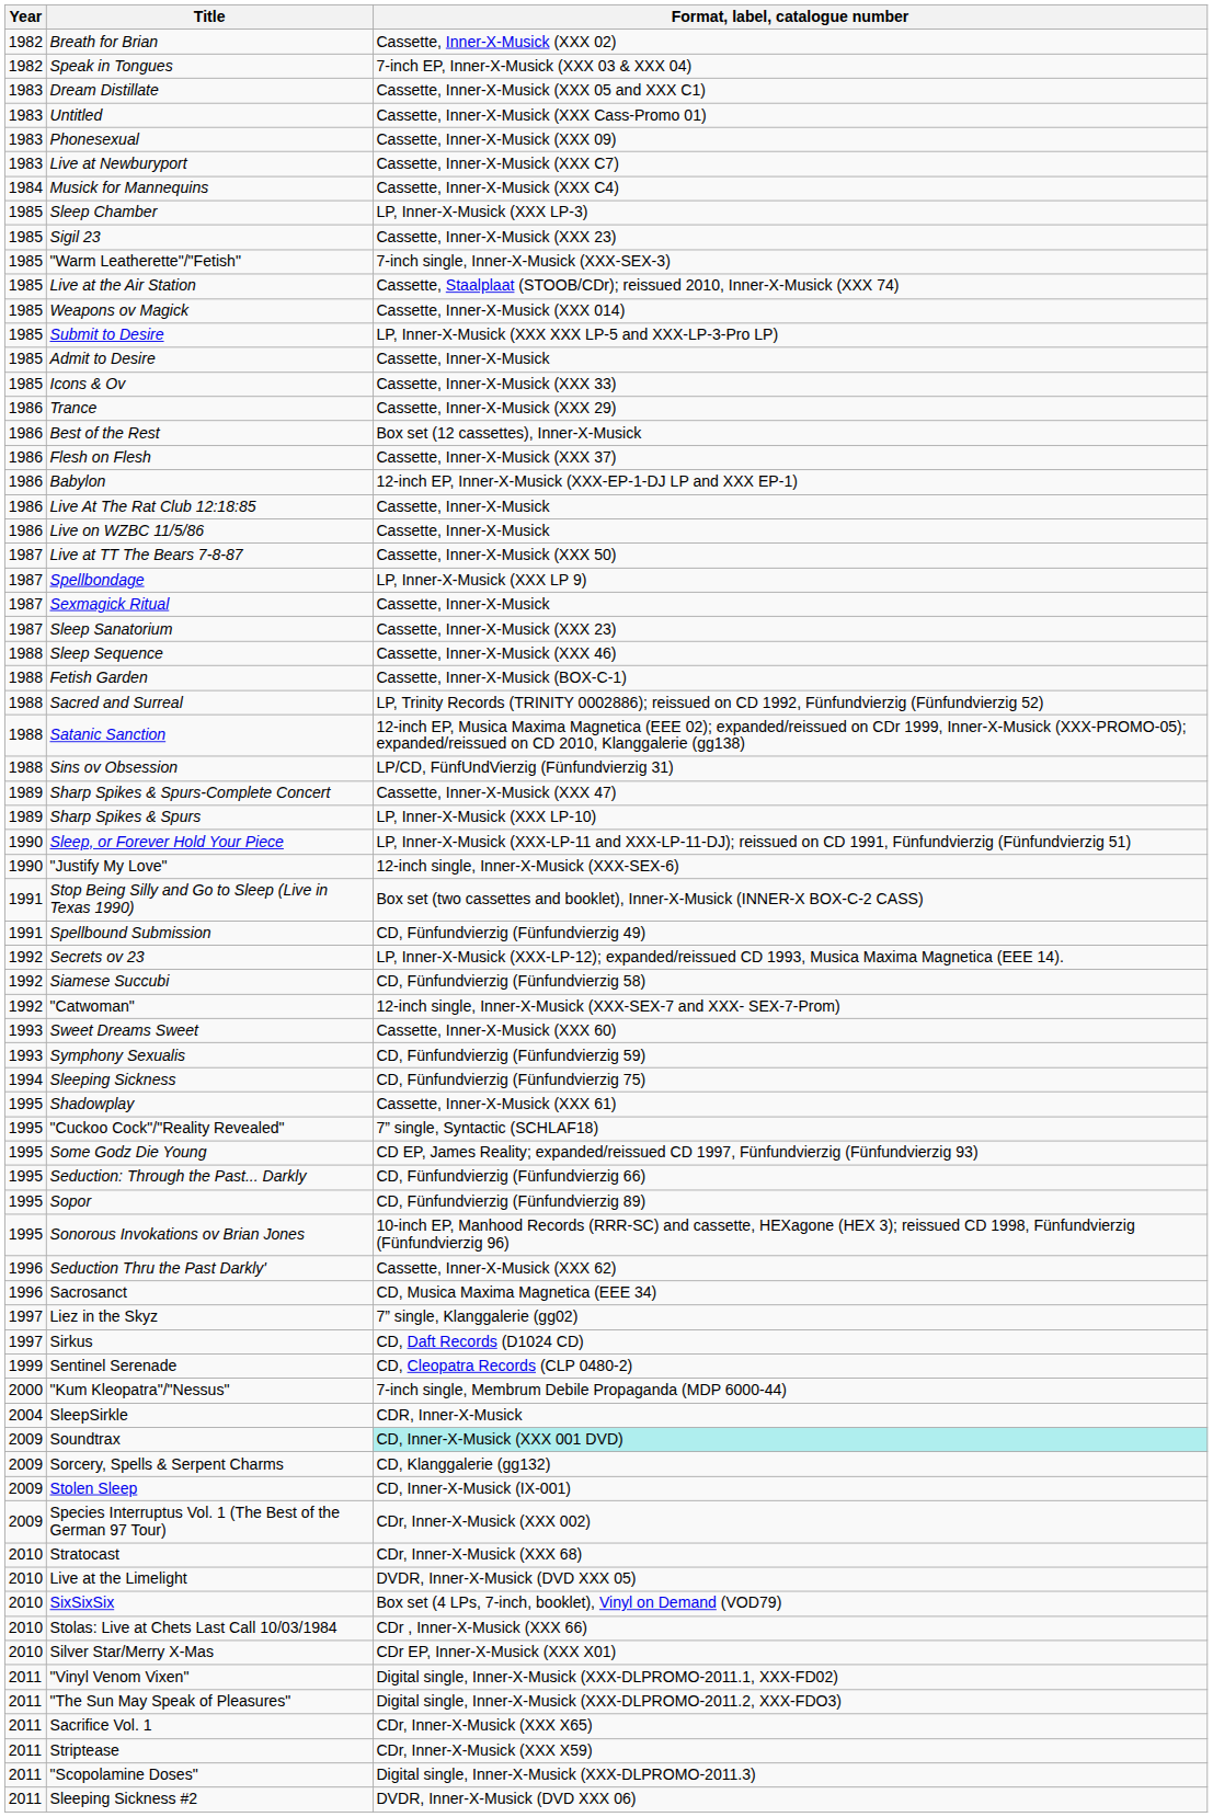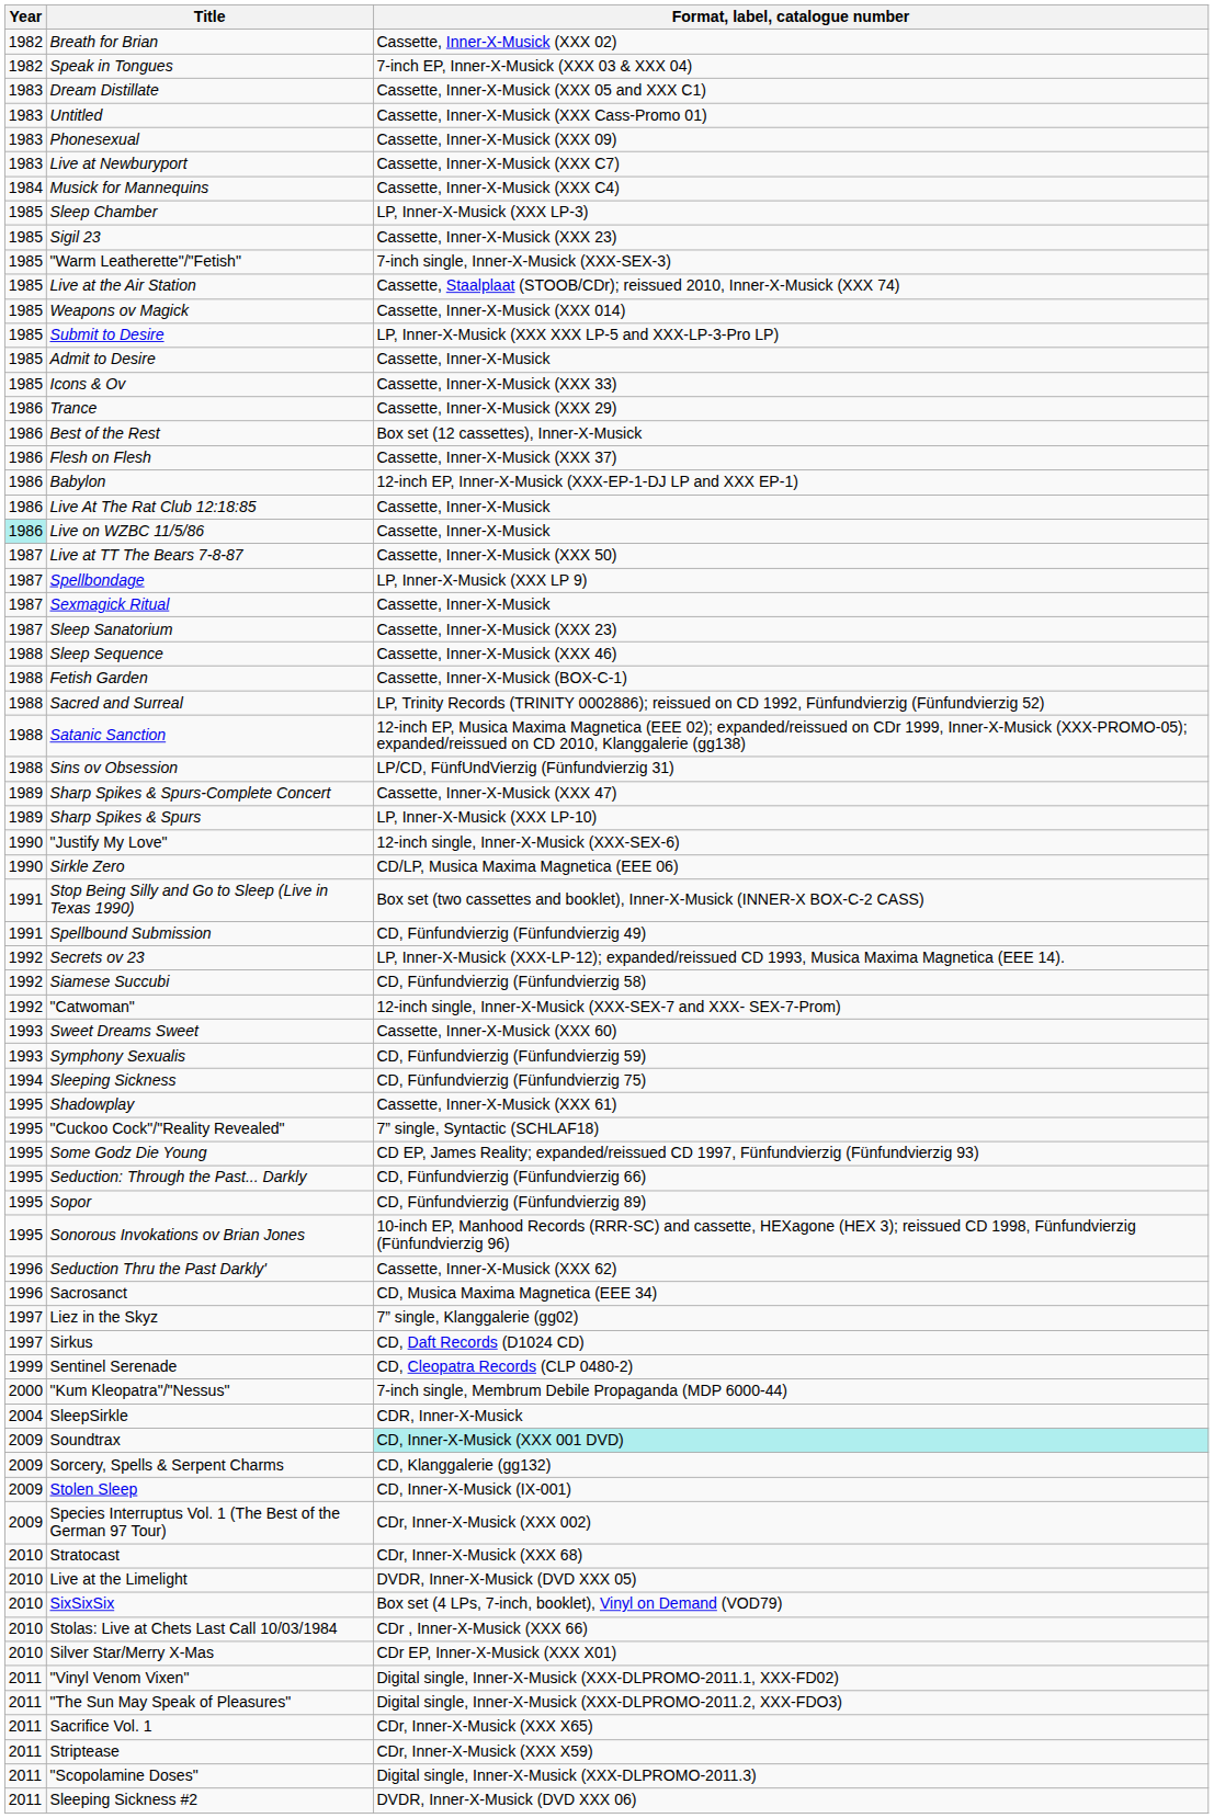Live on WZBC 11/5/86 | Year: no background -> paleturquoise background
- row: 1990 | Sleep, or Forever Hold Your Piece | LP, Inner-X-Musick (XXX-LP-11 and XXX-LP-11-DJ); reissued on CD 1991, Fünfundvierzig (Fünfundvierzig 51)
+ row: 1990 | Sirkle Zero | CD/LP, Musica Maxima Magnetica (EEE 06)
